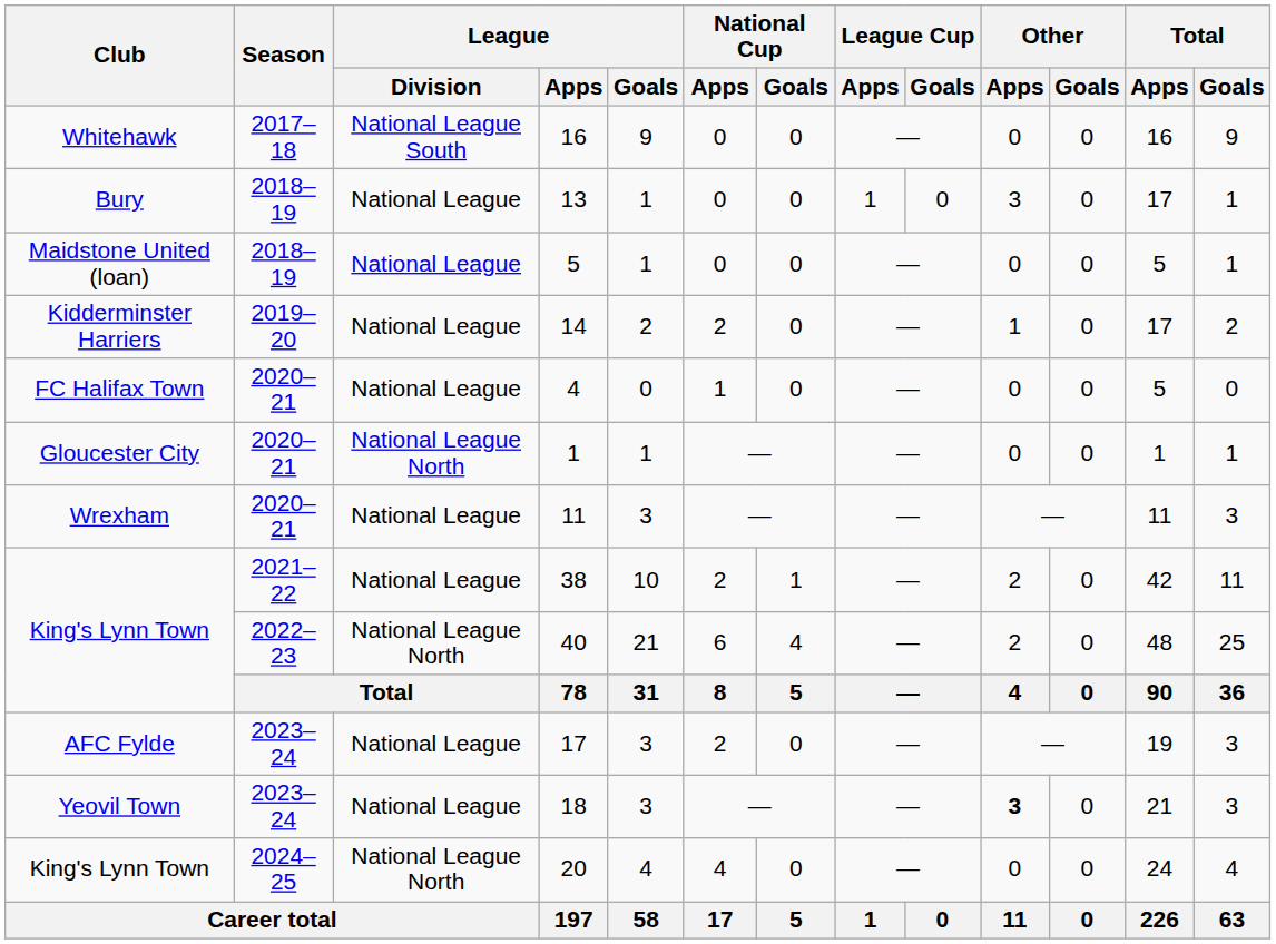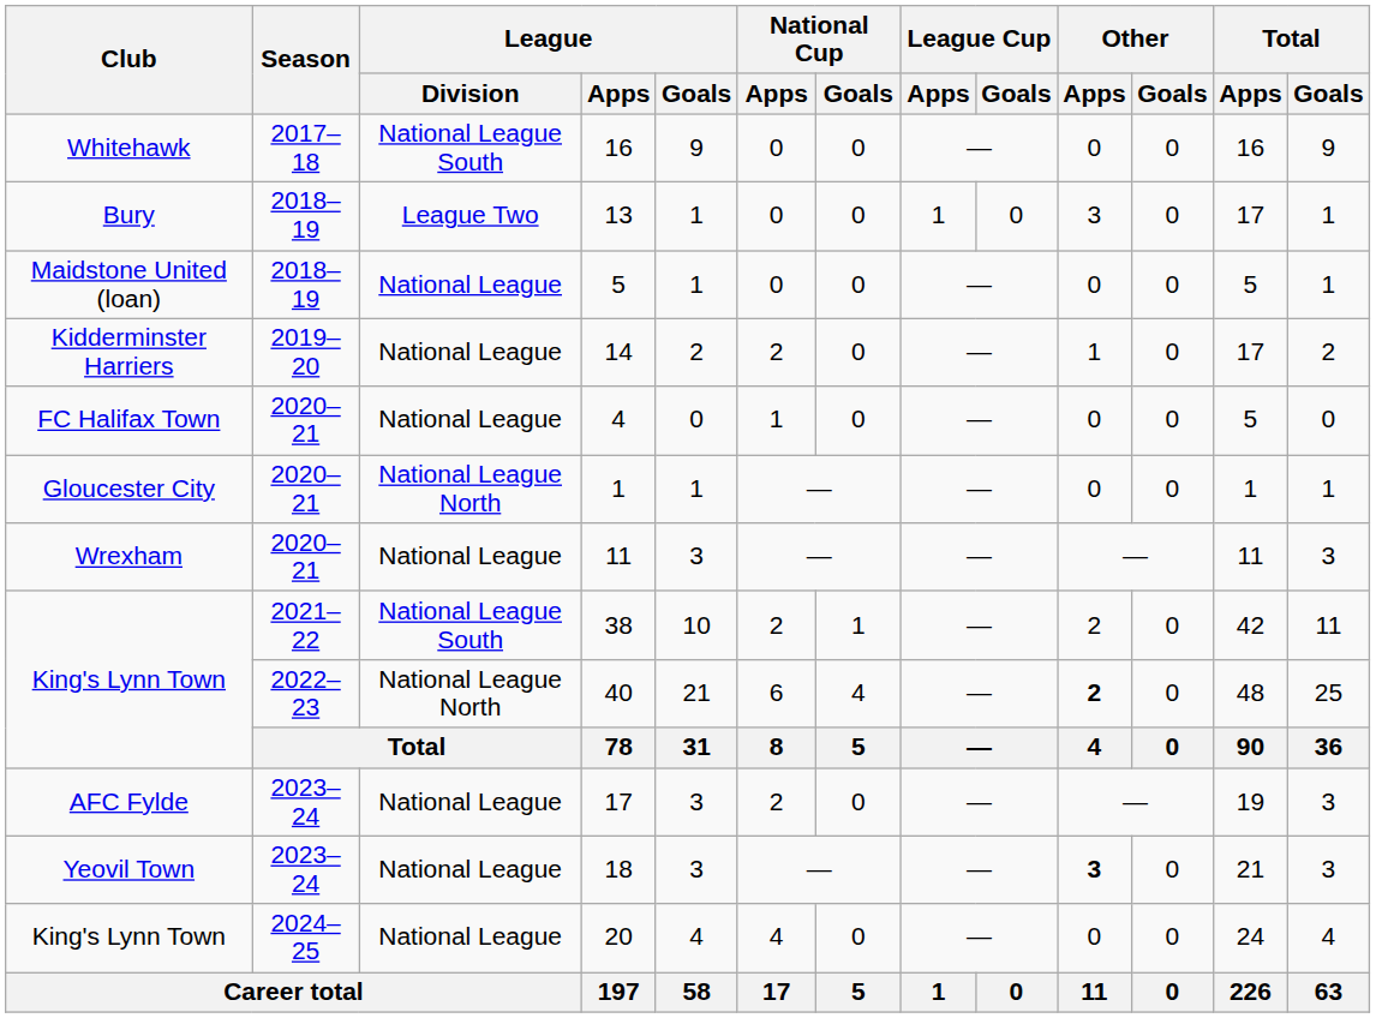13 | League / Division: National League -> League Two
38 | League / Division: National League -> National League South
40 | Other / Apps: normal -> bold
20 | League / Division: National League North -> National League
